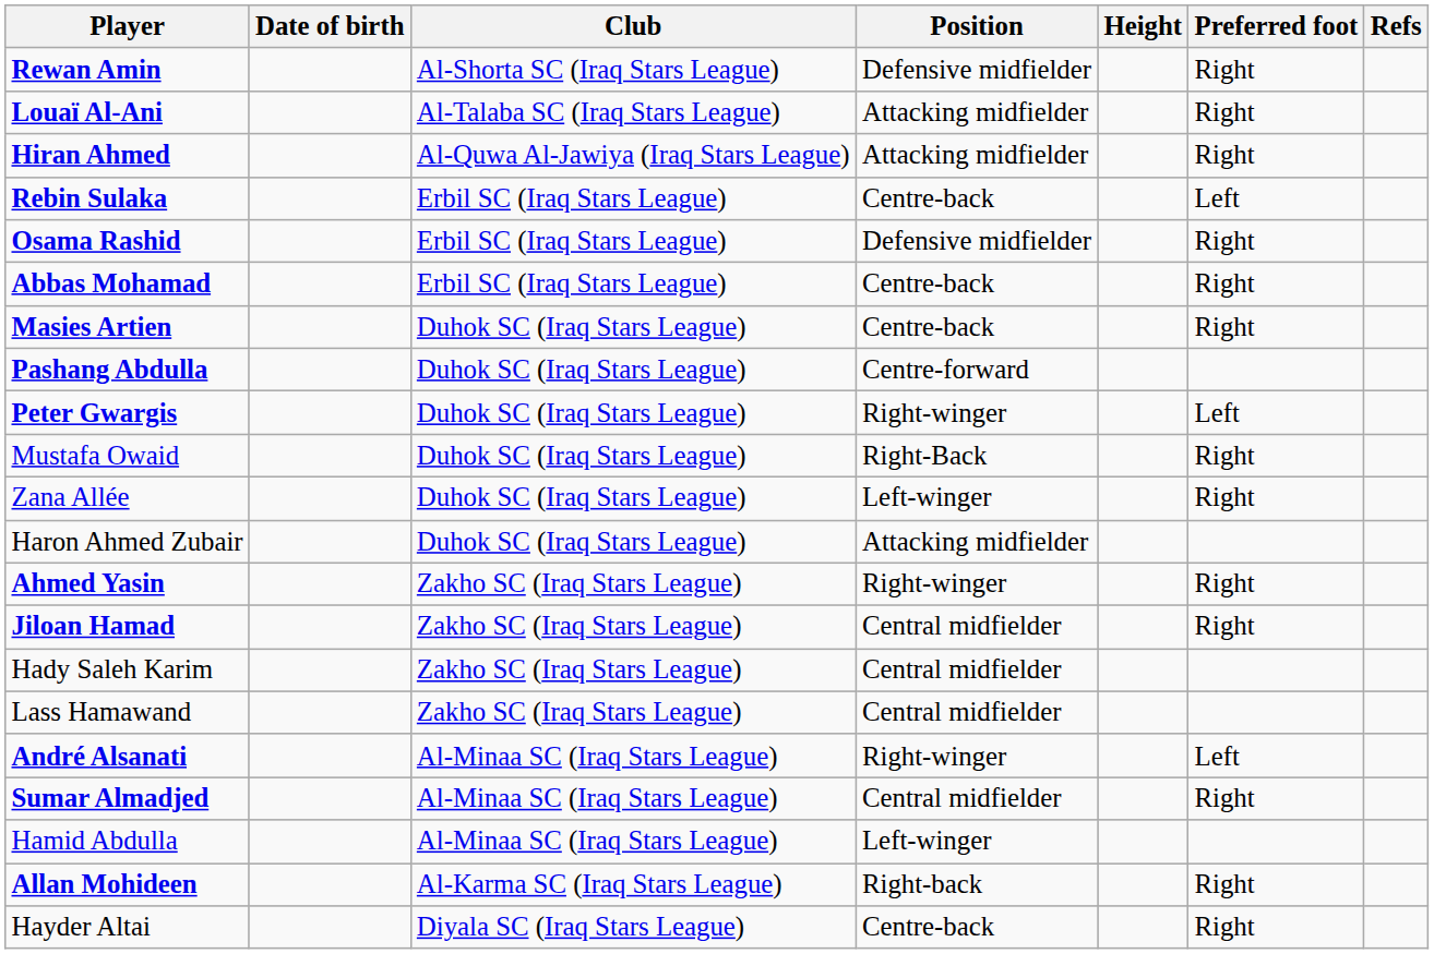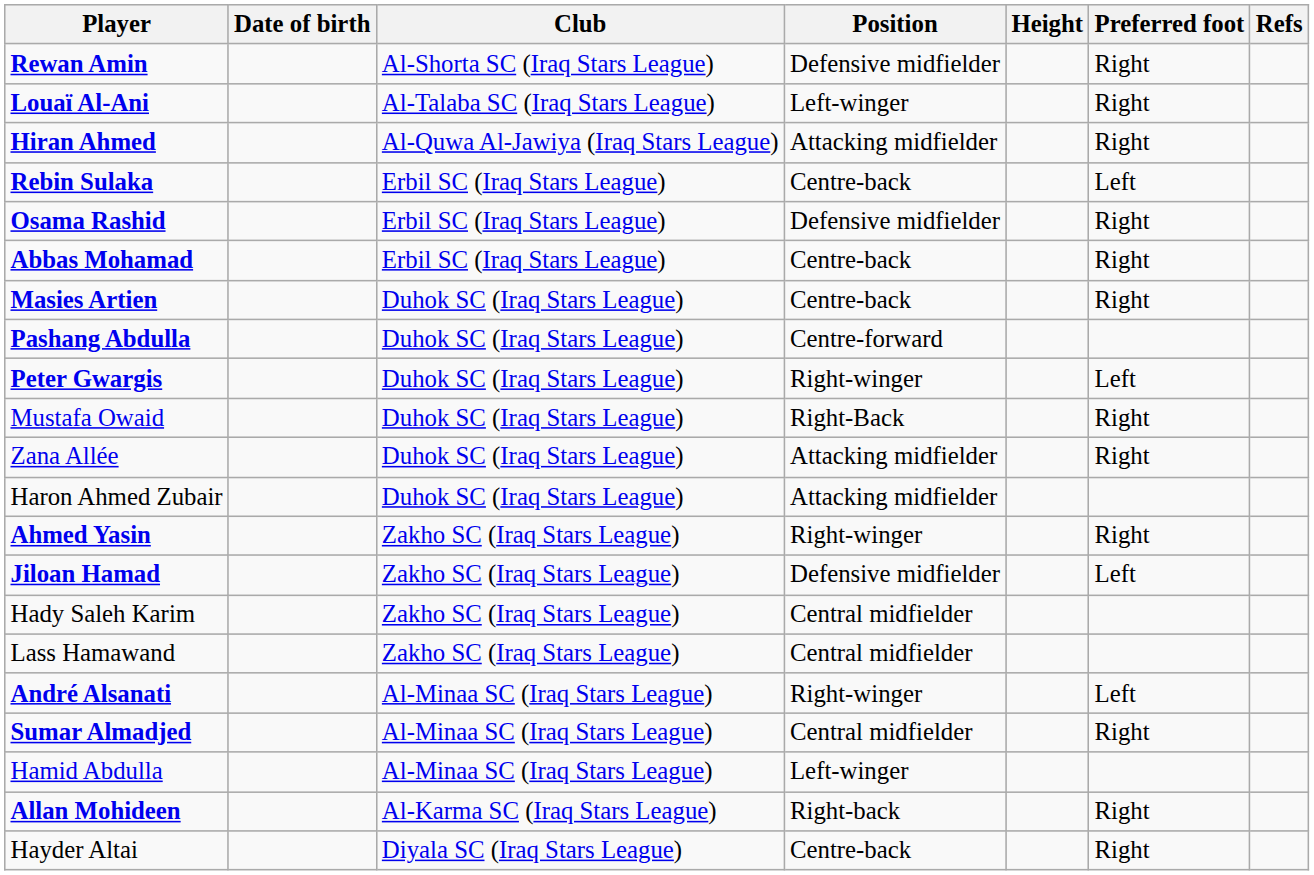Louaï Al-Ani | Position: Attacking midfielder -> Left-winger
Zana Allée | Position: Left-winger -> Attacking midfielder
Jiloan Hamad | Position: Central midfielder -> Defensive midfielder
Jiloan Hamad | Preferred foot: Right -> Left
